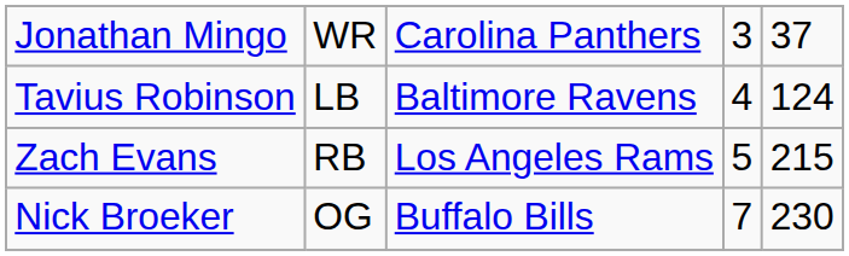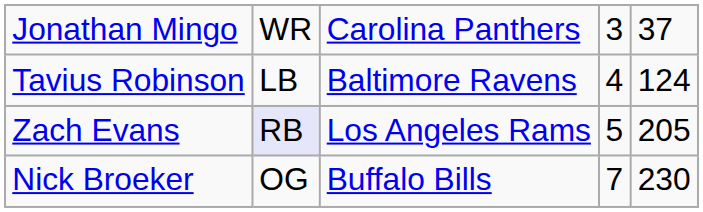Zach Evans | column 2: no background -> lavender background
Zach Evans | column 5: 215 -> 205
